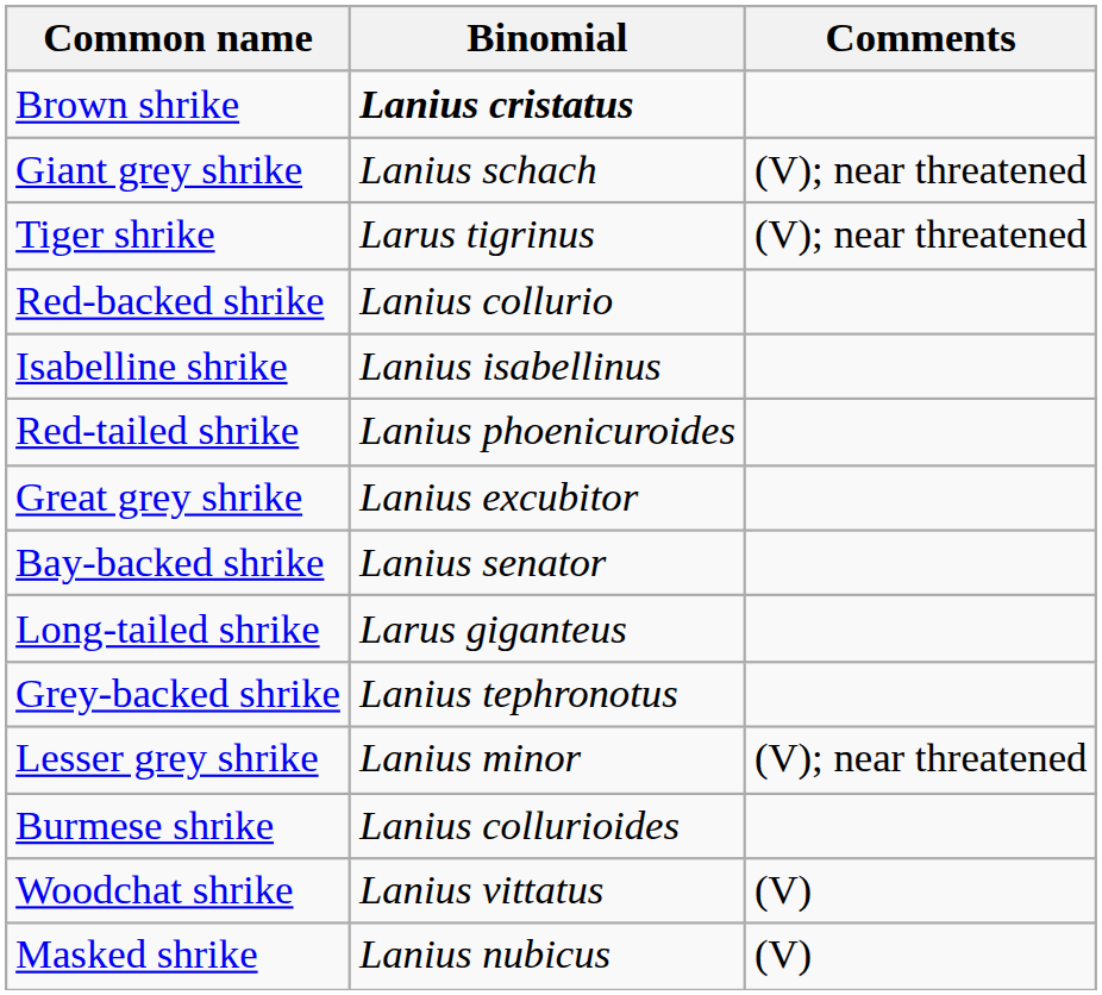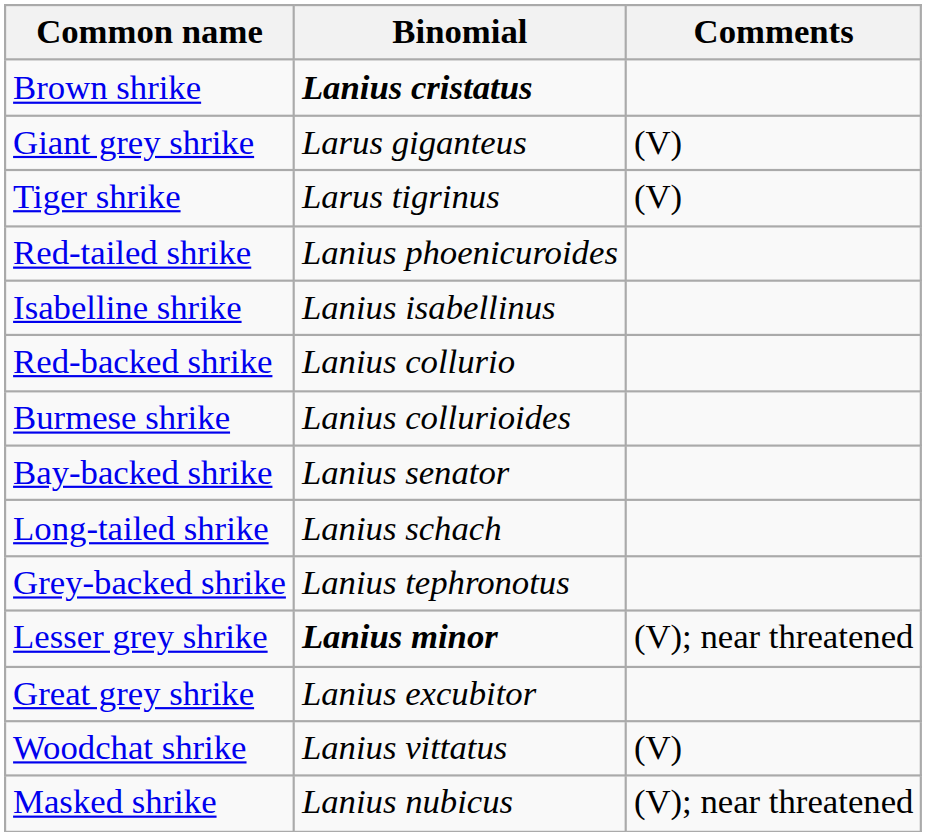Giant grey shrike | Binomial: Lanius schach -> Larus giganteus
Giant grey shrike | Comments: (V); near threatened -> (V)
Tiger shrike | Comments: (V); near threatened -> (V)
rows swapped: Red-backed shrike <-> Red-tailed shrike
rows swapped: Burmese shrike <-> Great grey shrike
Long-tailed shrike | Binomial: Larus giganteus -> Lanius schach
Lesser grey shrike | Binomial: normal -> bold
Masked shrike | Comments: (V) -> (V); near threatened
